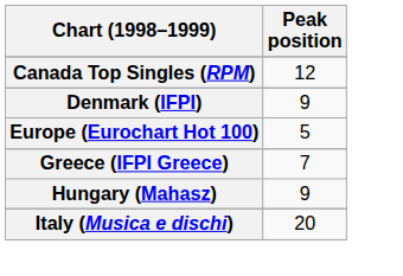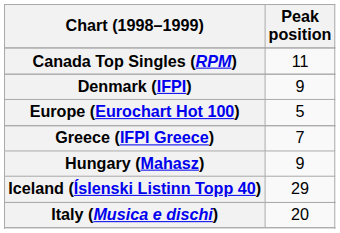Canada Top Singles (RPM) | Peak position: 12 -> 11
+ row: Iceland (Íslenski Listinn Topp 40) | 29
